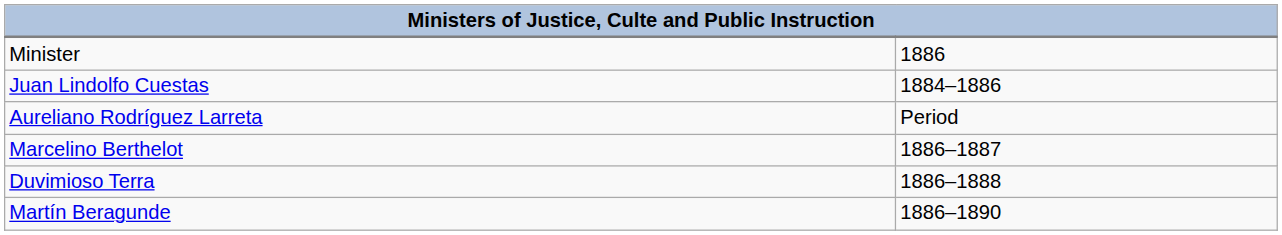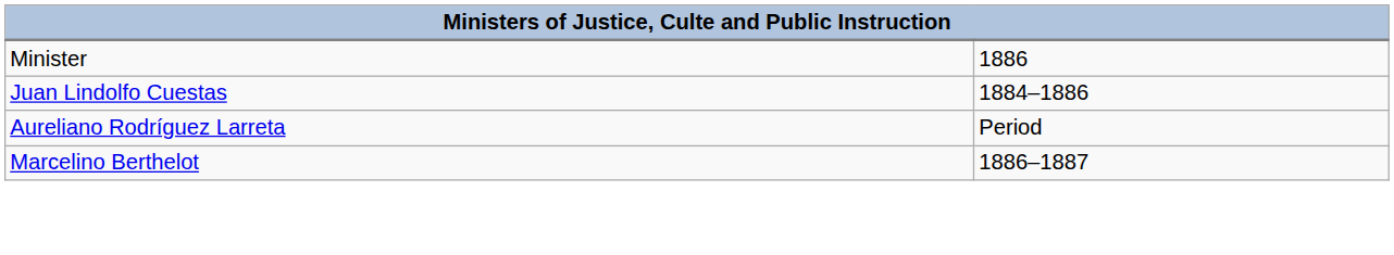- row: Duvimioso Terra | 1886–1888
- row: Martín Beragunde | 1886–1890
